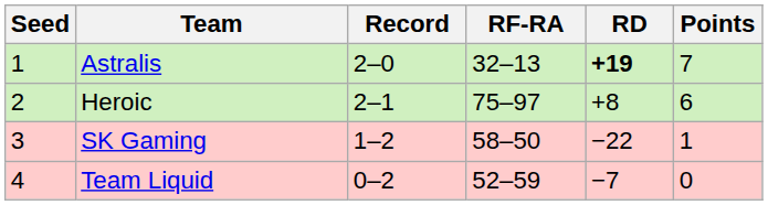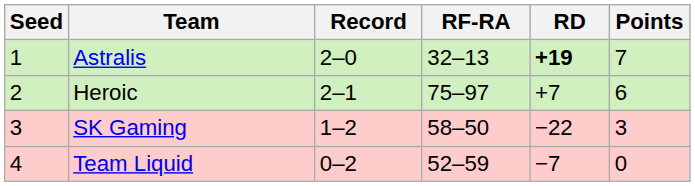Heroic | RD: +8 -> +7
SK Gaming | Points: 1 -> 3
